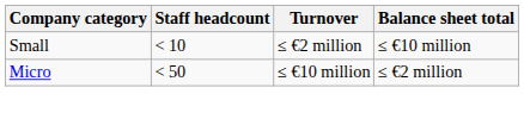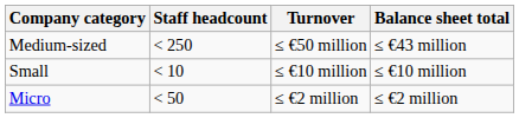+ row: Medium-sized | < 250 | ≤ €50 million | ≤ €43 million
Small | Turnover: ≤ €2 million -> ≤ €10 million
Micro | Turnover: ≤ €10 million -> ≤ €2 million
